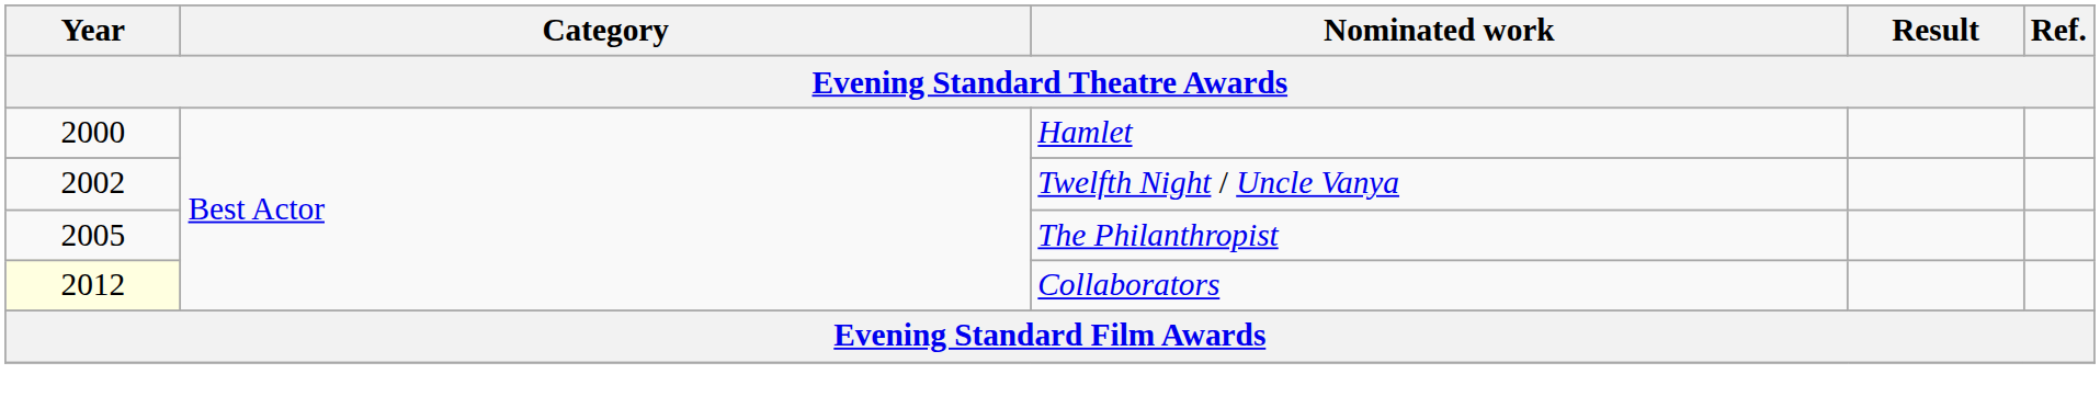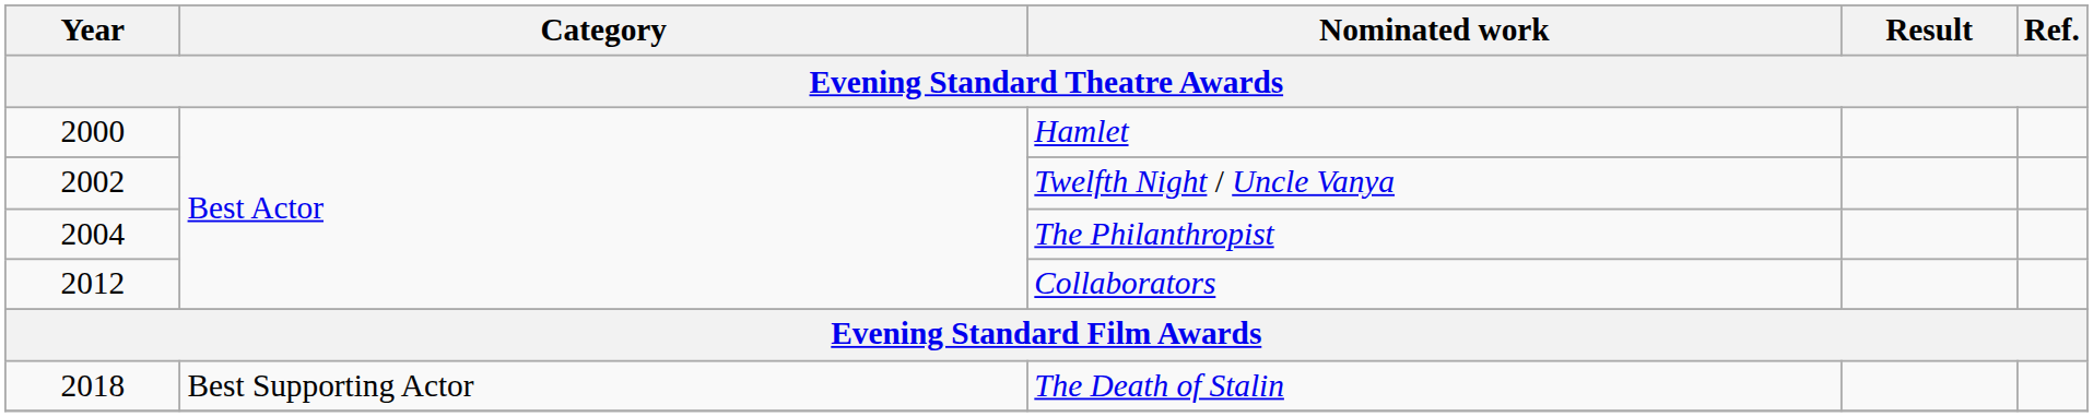The Philanthropist | Year: 2005 -> 2004
Collaborators | Year: lightyellow background -> no background
+ row: 2018 | Best Supporting Actor | The Death of Stalin
